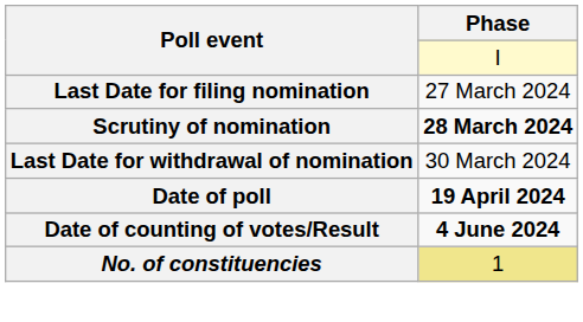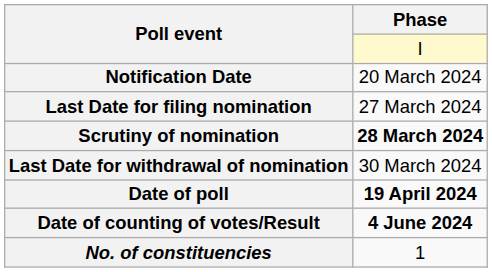+ row: Notification Date | 20 March 2024
No. of constituencies | Phase: khaki background -> no background
